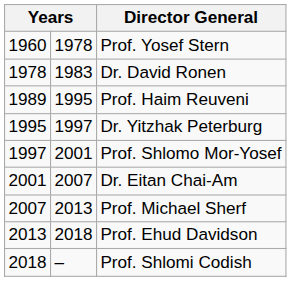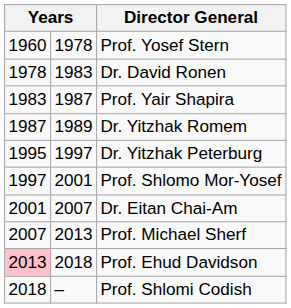+ row: 1983 | 1987 | Prof. Yair Shapira
+ row: 1987 | 1989 | Dr. Yitzhak Romem
- row: 1989 | 1995 | Prof. Haim Reuveni
Prof. Ehud Davidson | column 1: no background -> pink background
